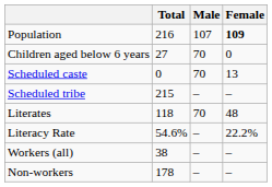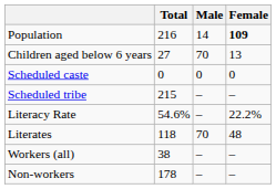Population | Male: 107 -> 14
Children aged below 6 years | Female: 0 -> 13
Scheduled caste | Male: 70 -> 0
Scheduled caste | Female: 13 -> 0
rows swapped: Literates <-> Literacy Rate
